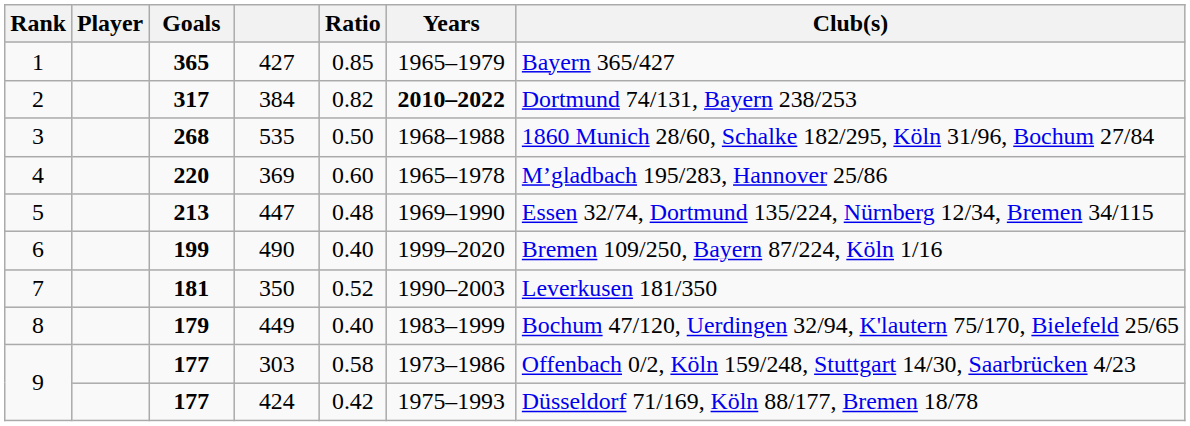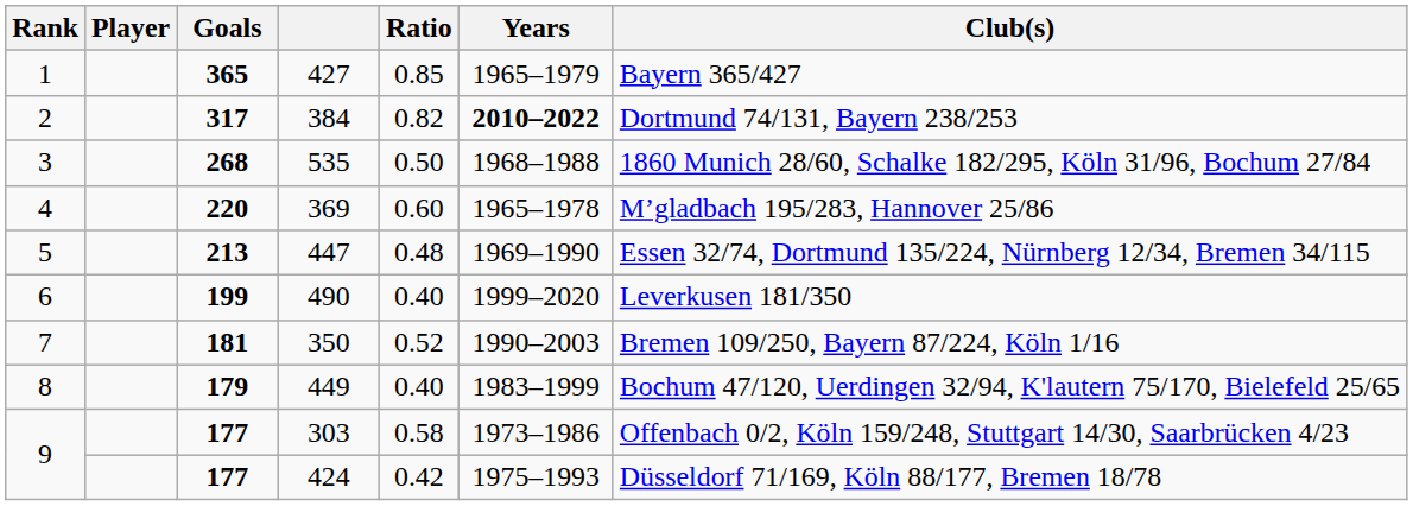490 | Club(s): Bremen 109/250, Bayern 87/224, Köln 1/16 -> Leverkusen 181/350
350 | Club(s): Leverkusen 181/350 -> Bremen 109/250, Bayern 87/224, Köln 1/16
